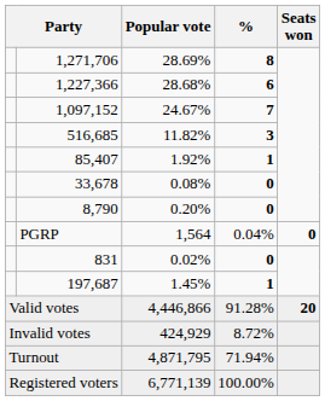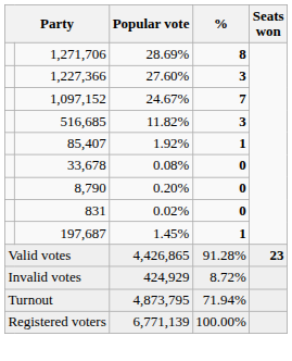1,227,366 | Popular vote: 28.68% -> 27.60%
1,227,366 | %: 6 -> 3
- row: PGRP | 1,564 | 0.04% | 0
Valid votes | Popular vote: 4,446,866 -> 4,426,865
Valid votes | Seats won: 20 -> 23
Turnout | Popular vote: 4,871,795 -> 4,873,795
